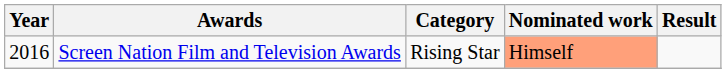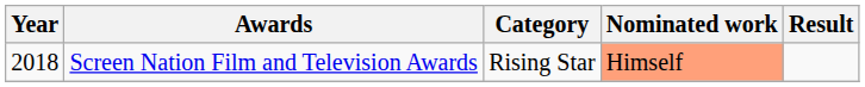Screen Nation Film and Television Awards | Year: 2016 -> 2018
